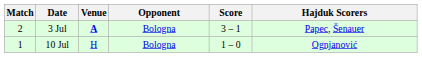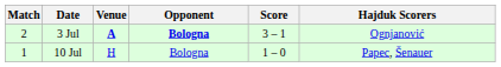3 Jul | Opponent: normal -> bold
3 Jul | Hajduk Scorers: Papec, Šenauer -> Ognjanović
10 Jul | Hajduk Scorers: Ognjanović -> Papec, Šenauer
